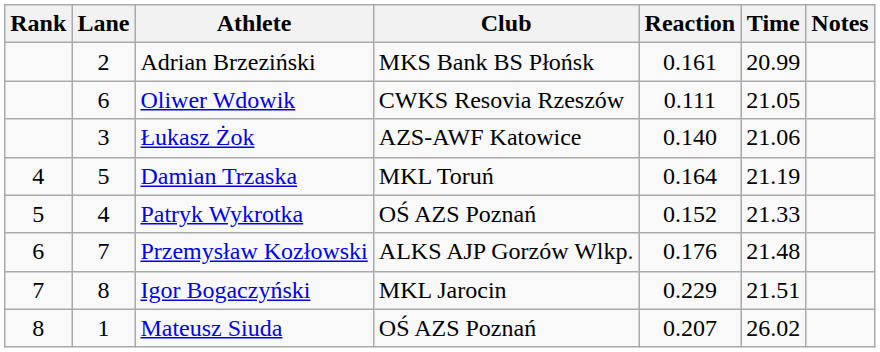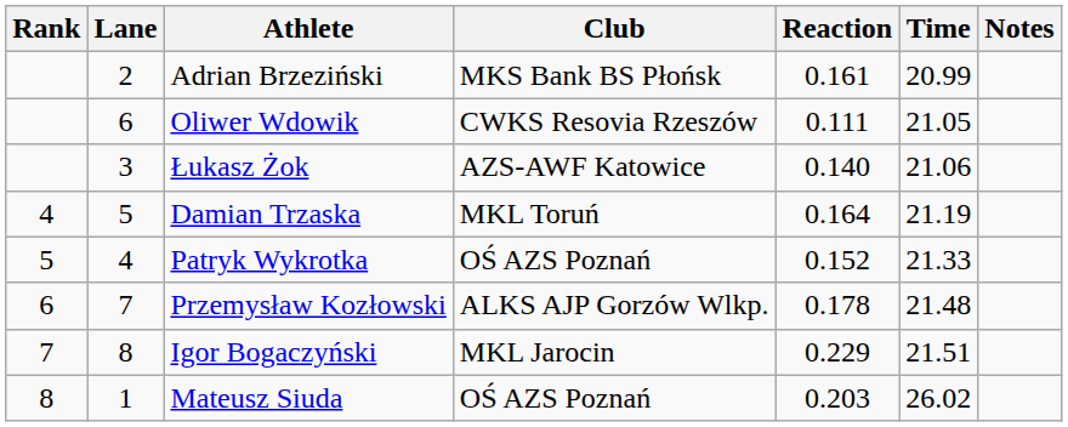Przemysław Kozłowski | Reaction: 0.176 -> 0.178
Mateusz Siuda | Reaction: 0.207 -> 0.203
